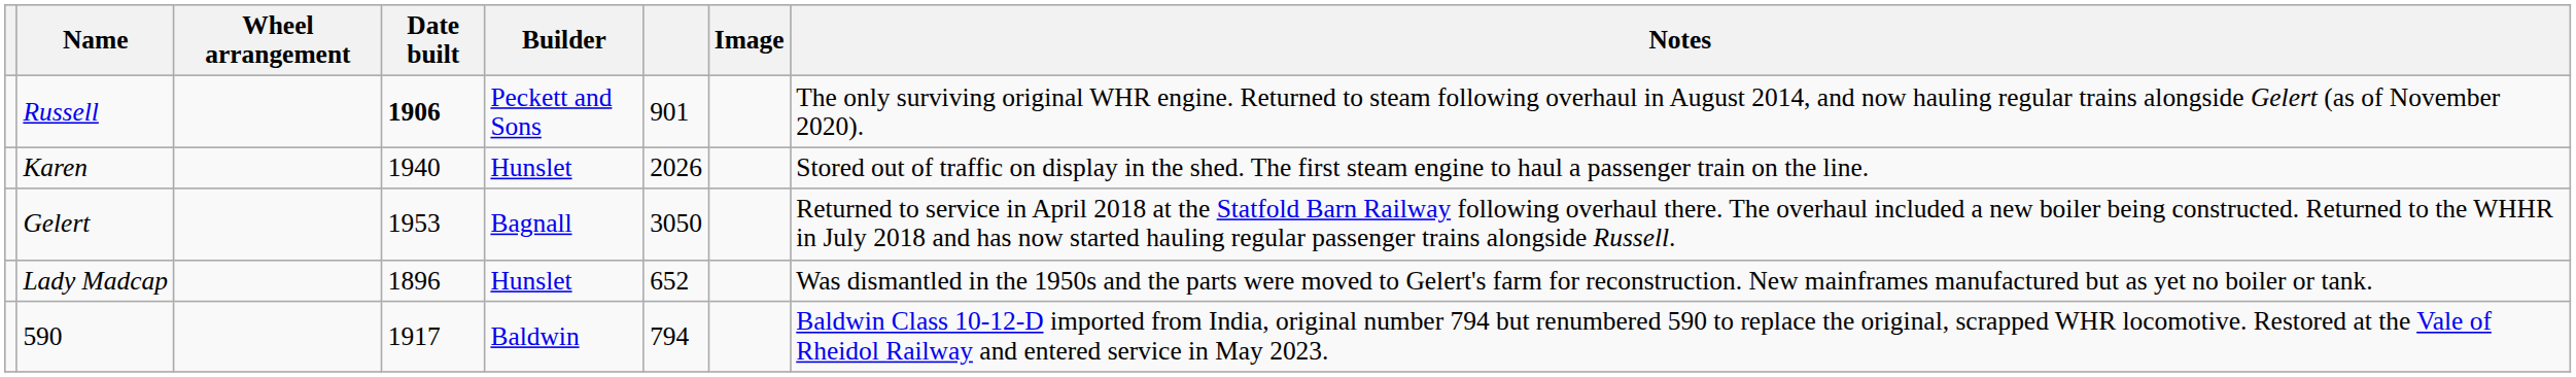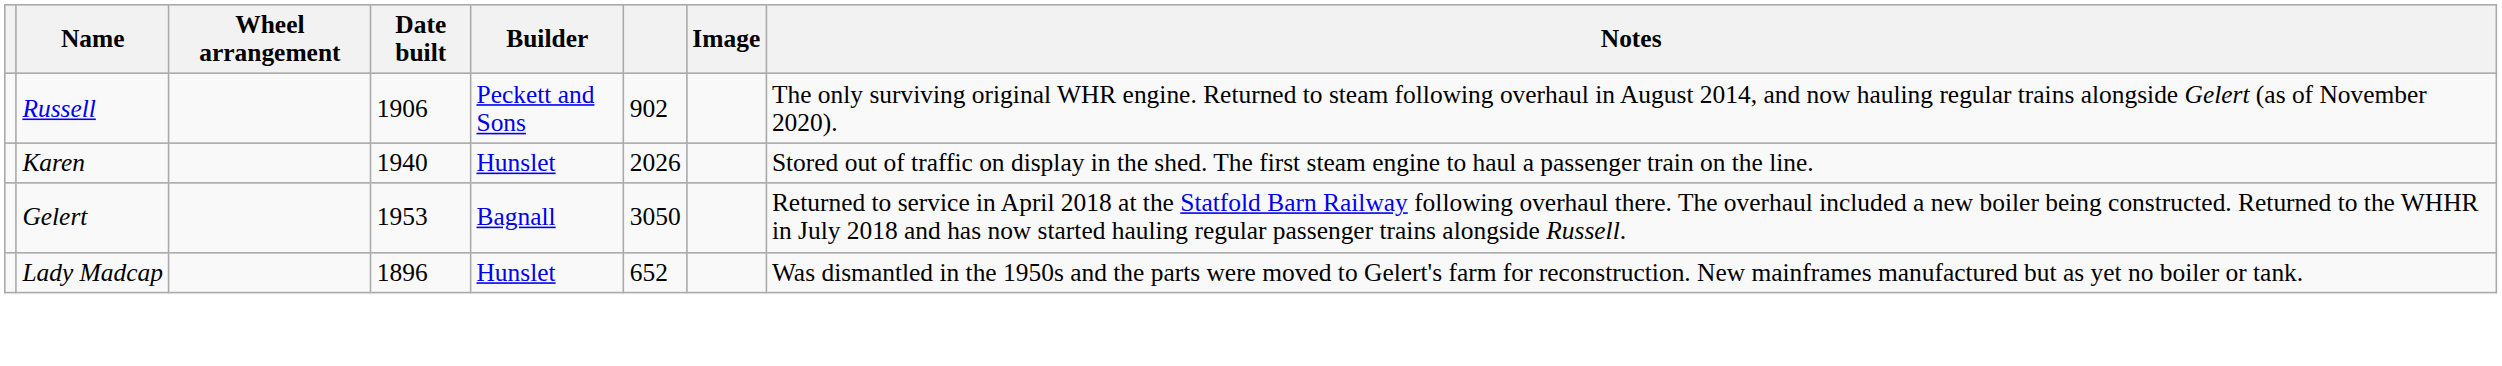Russell | Date built: bold -> normal
Russell | column 6: 901 -> 902
- row: 590 | 1917 | Baldwin | 794 | Baldwin Class 10-12-D imported from India, original number 794 but renumbered 590 to replace the original, scrapped WHR locomotive. Restored at the Vale of Rheidol Railway and entered service in May 2023.
